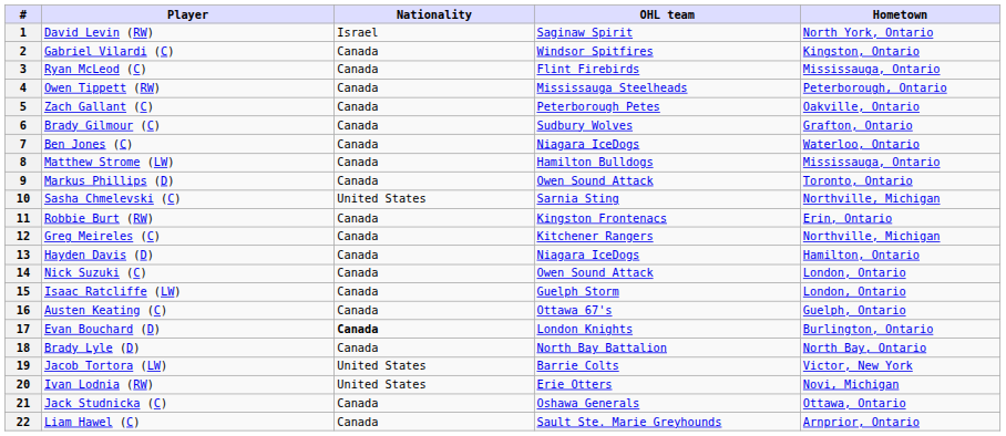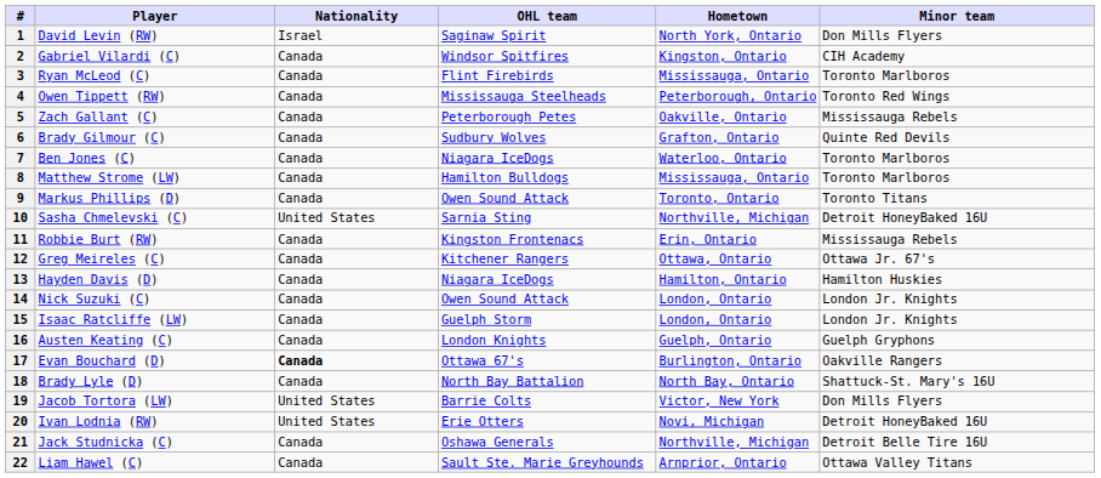+ column: Minor team | Don Mills Flyers | CIH Academy | Toronto Marlboros | Toronto Red Wings | Mississauga Rebels | Quinte Red Devils | Toronto Marlboros | Toronto Marlboros | Toronto Titans | Detroit HoneyBaked 16U | Mississauga Rebels | Ottawa Jr. 67's | Hamilton Huskies | London Jr. Knights | London Jr. Knights | Guelph Gryphons | Oakville Rangers | Shattuck-St. Mary's 16U | Don Mills Flyers | Detroit HoneyBaked 16U | Detroit Belle Tire 16U | Ottawa Valley Titans
12 | Hometown: Northville, Michigan -> Ottawa, Ontario
16 | OHL team: Ottawa 67's -> London Knights
17 | OHL team: London Knights -> Ottawa 67's
21 | Hometown: Ottawa, Ontario -> Northville, Michigan
